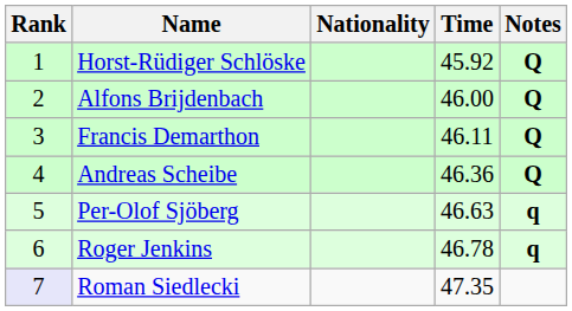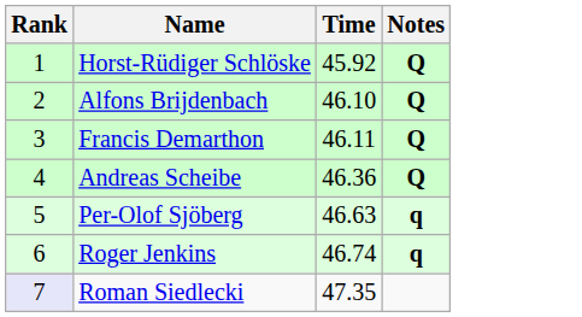- column: Nationality
Alfons Brijdenbach | Time: 46.00 -> 46.10
Roger Jenkins | Time: 46.78 -> 46.74
